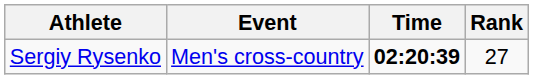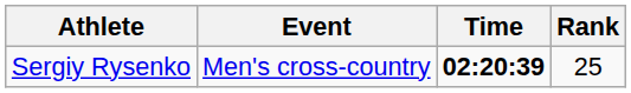Sergiy Rysenko | Rank: 27 -> 25
